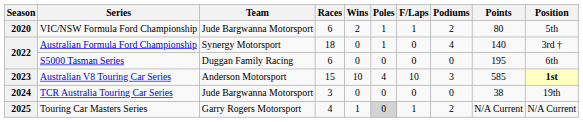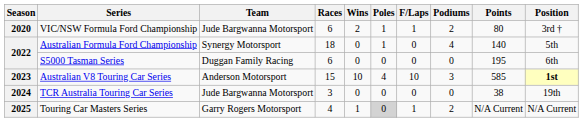VIC/NSW Formula Ford Championship | Position: 5th -> 3rd †
Australian Formula Ford Championship | Position: 3rd † -> 5th
